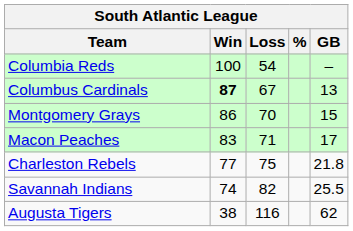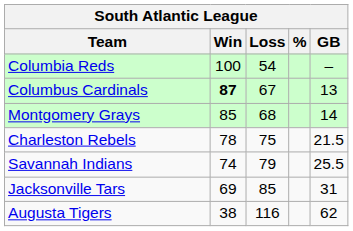Montgomery Grays | Win: 86 -> 85
Montgomery Grays | Loss: 70 -> 68
Montgomery Grays | GB: 15 -> 14
- row: Macon Peaches | 83 | 71 | 17
Charleston Rebels | Win: 77 -> 78
Charleston Rebels | GB: 21.8 -> 21.5
Savannah Indians | Loss: 82 -> 79
+ row: Jacksonville Tars | 69 | 85 | 31
